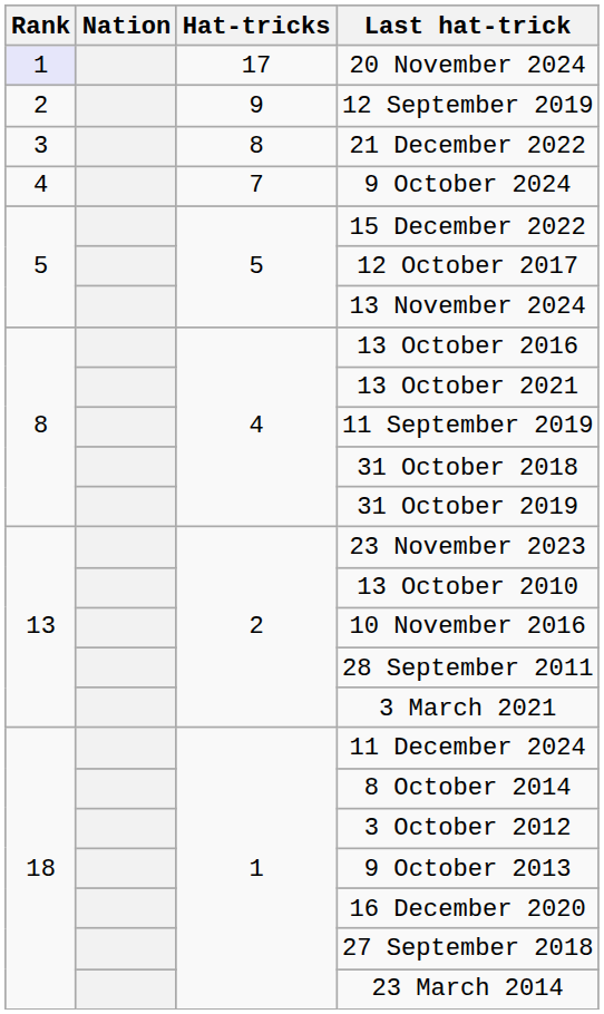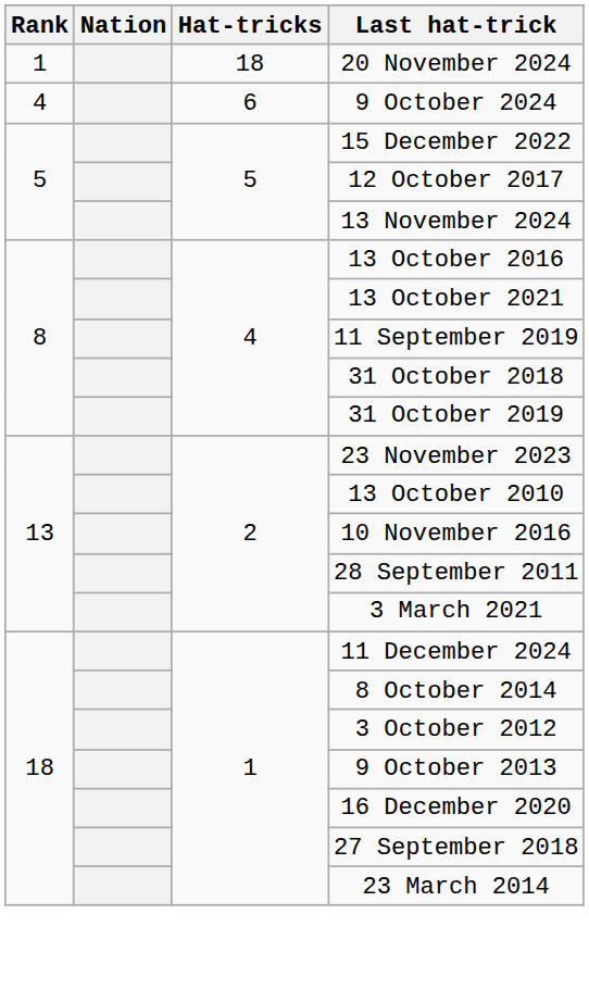20 November 2024 | Rank: lavender background -> no background
20 November 2024 | Hat-tricks: 17 -> 18
- row: 2 | 9 | 12 September 2019
- row: 3 | 8 | 21 December 2022
9 October 2024 | Hat-tricks: 7 -> 6
